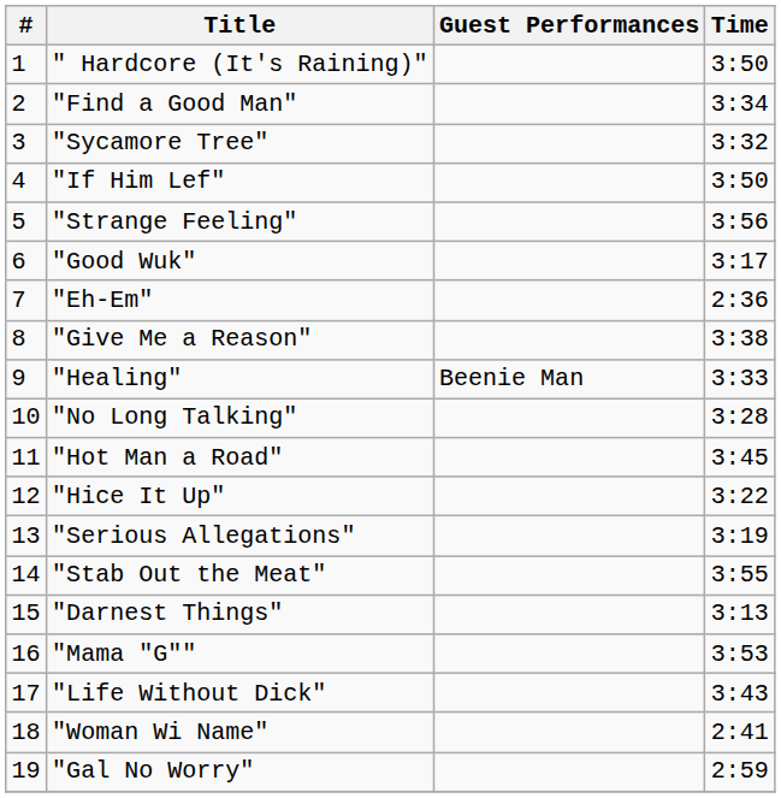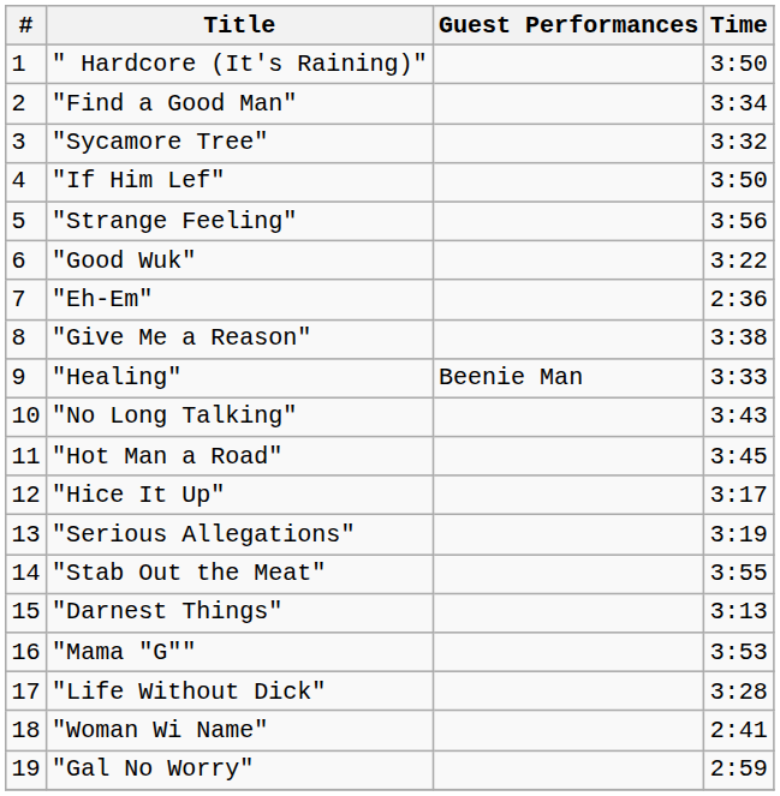"Good Wuk" | Time: 3:17 -> 3:22
"No Long Talking" | Time: 3:28 -> 3:43
"Hice It Up" | Time: 3:22 -> 3:17
"Life Without Dick" | Time: 3:43 -> 3:28
